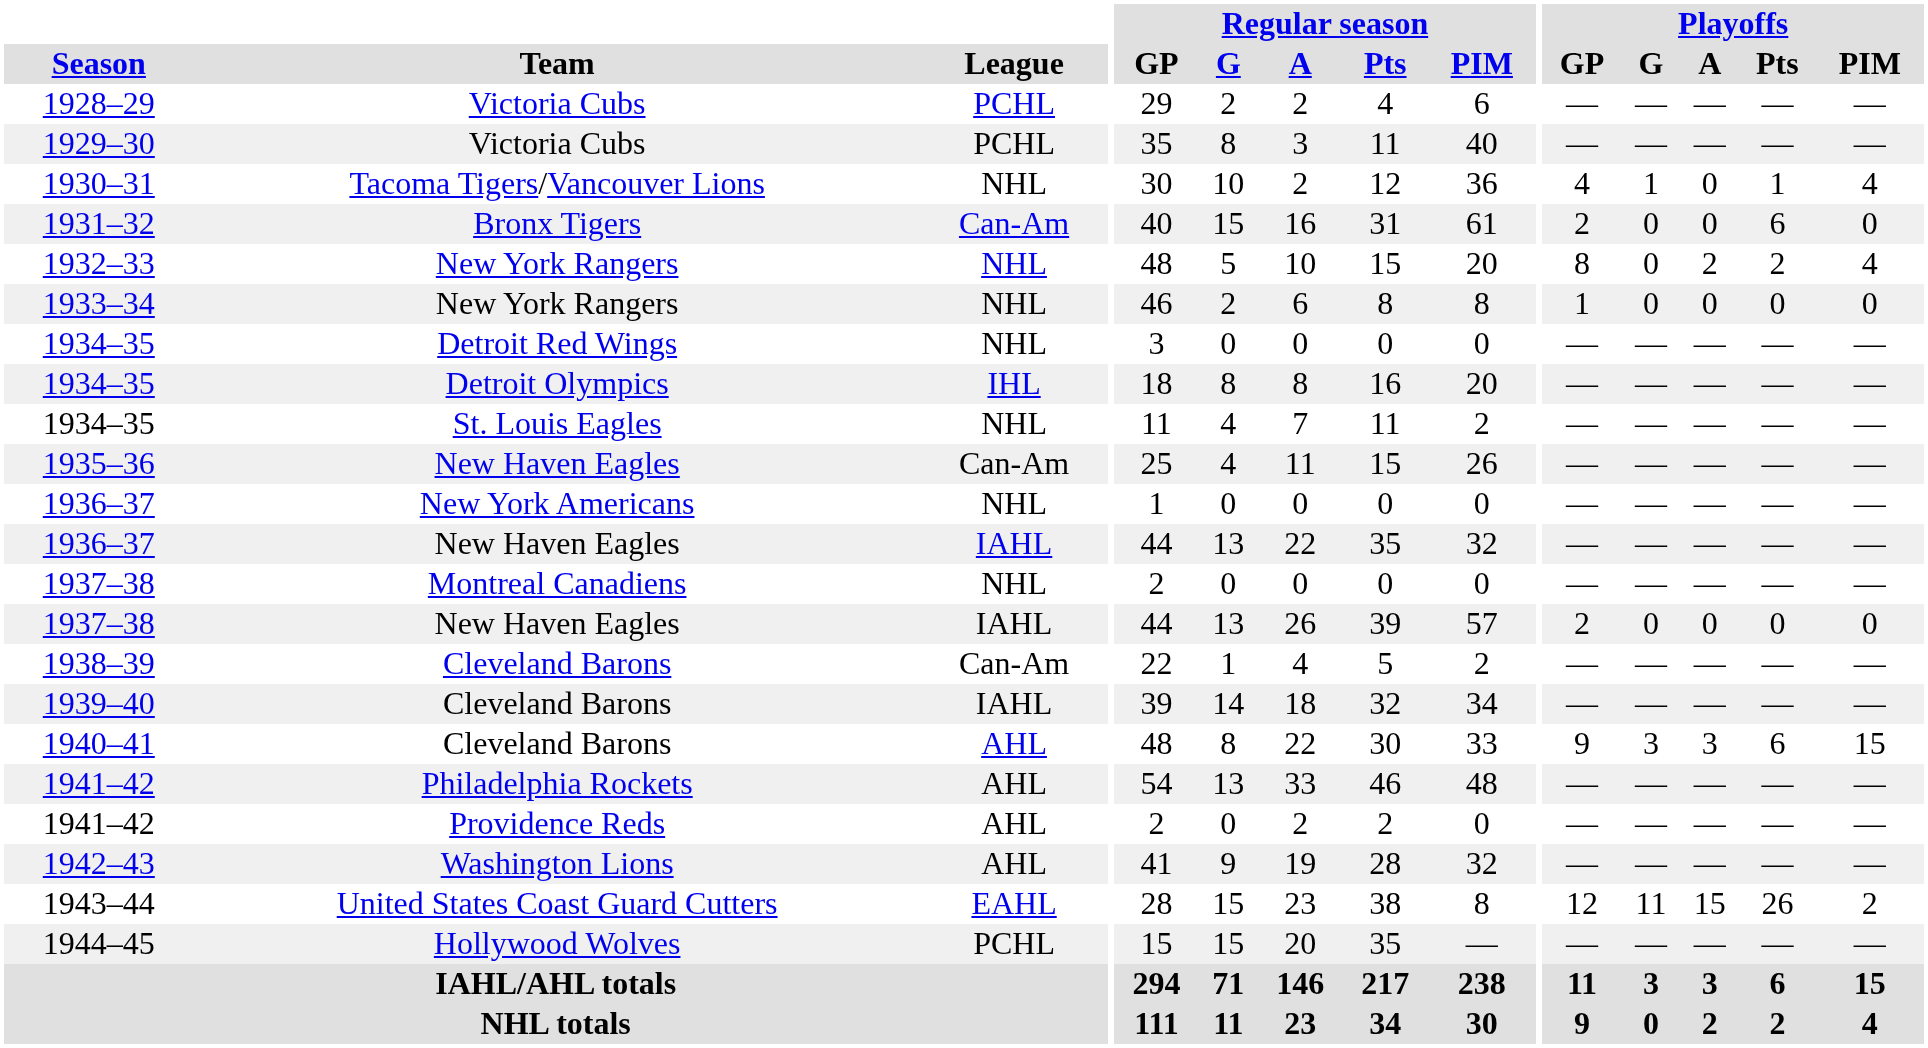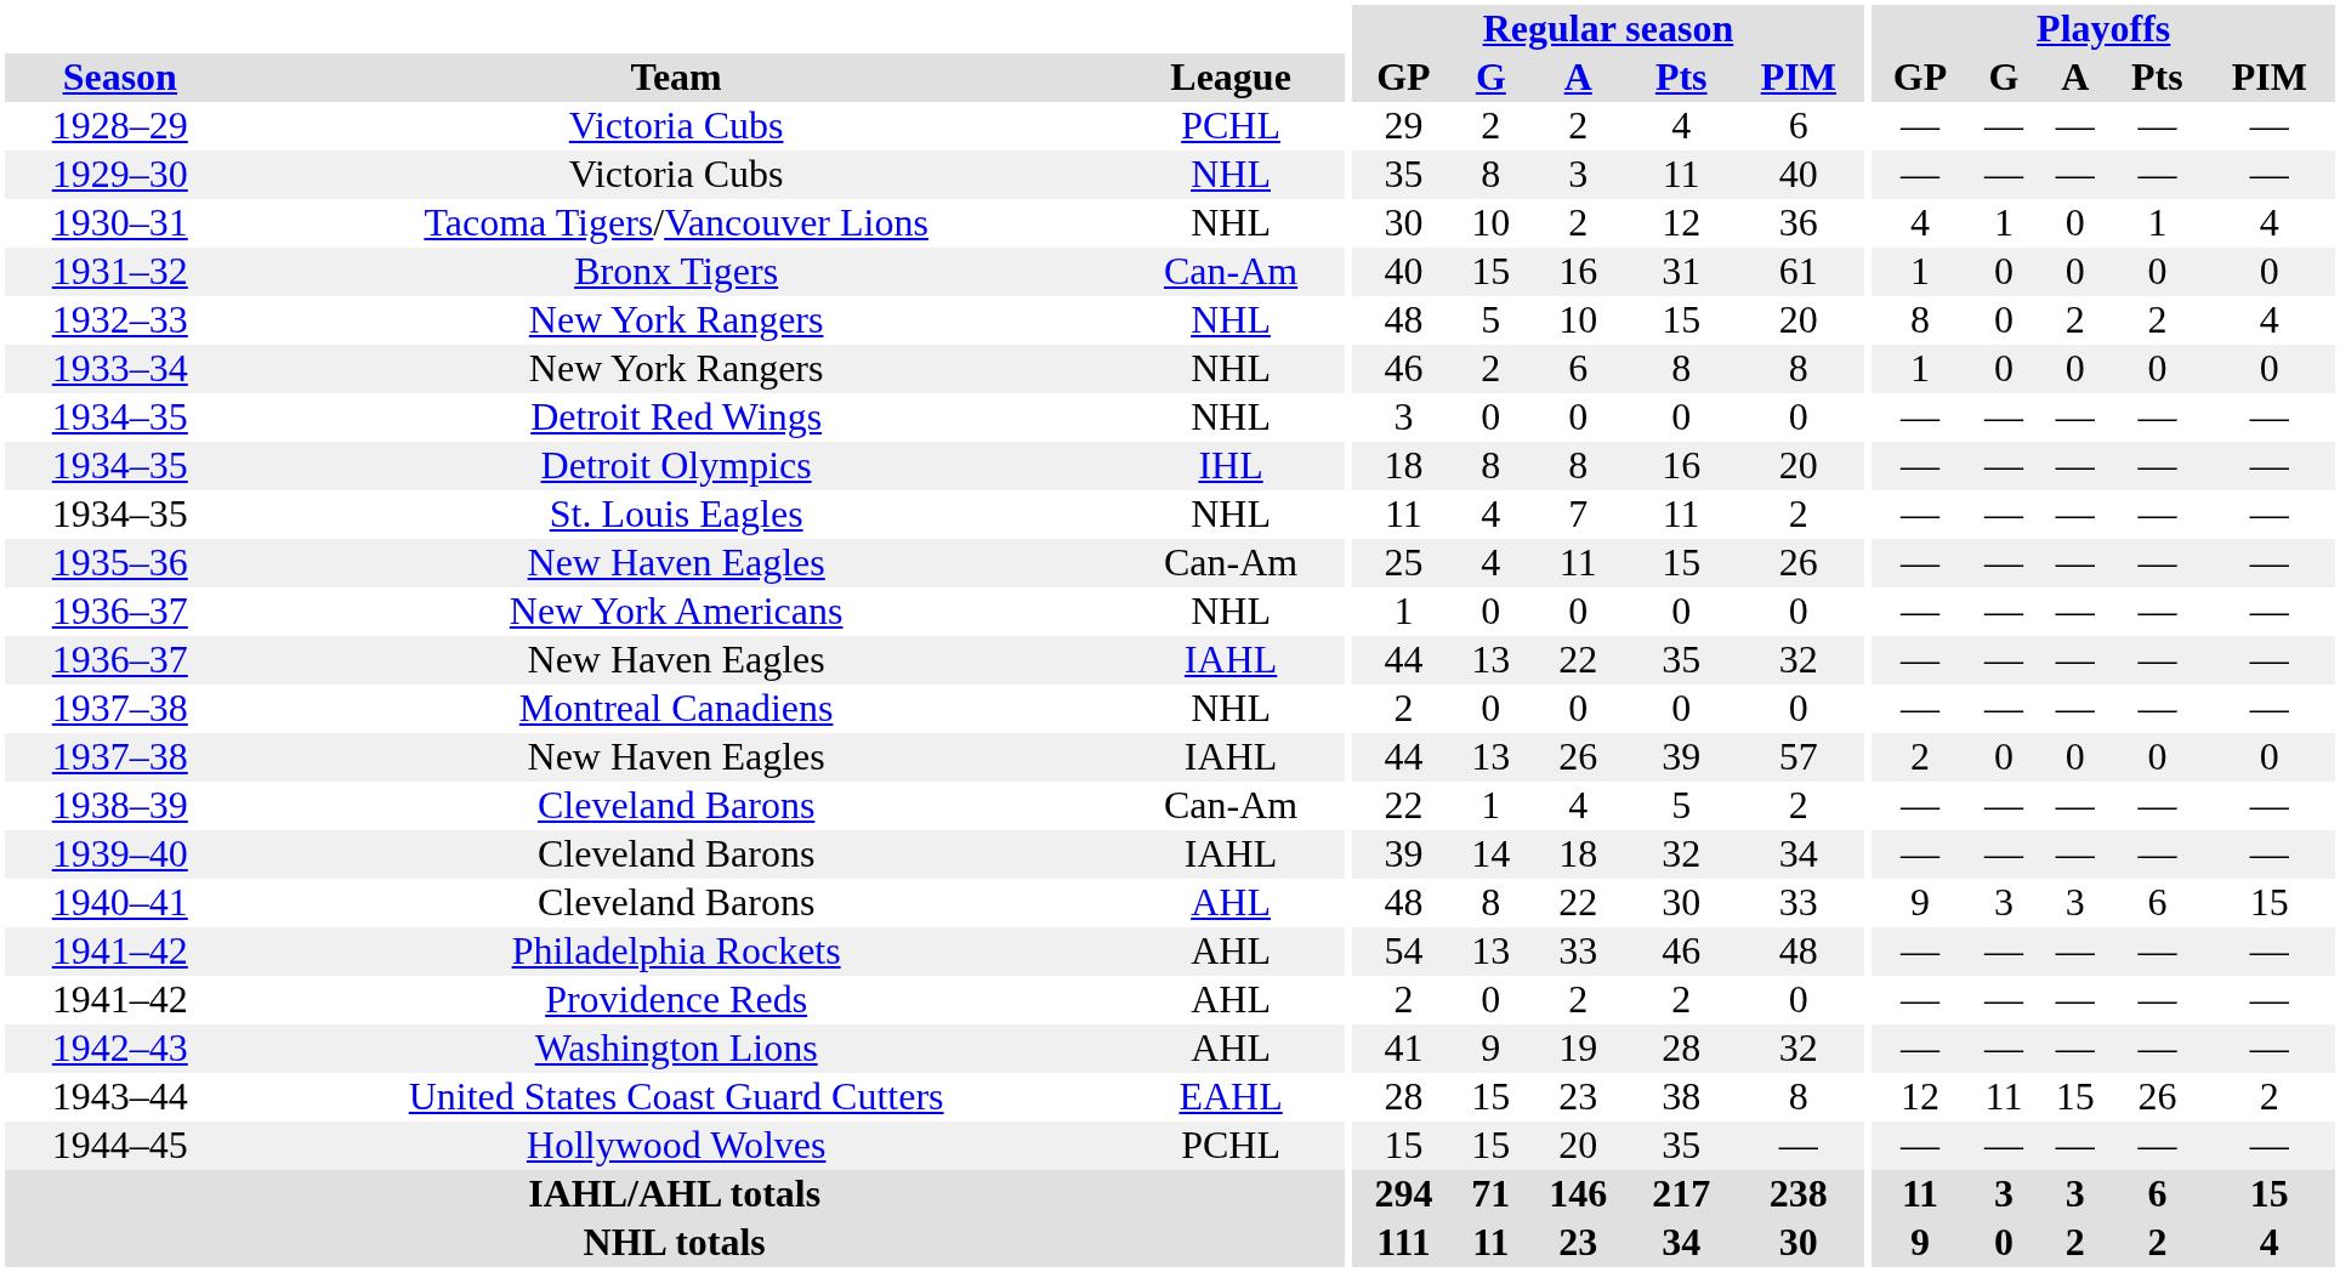1929–30 | League: PCHL -> NHL
1931–32 | Playoffs / GP: 2 -> 1
1931–32 | Playoffs / Pts: 6 -> 0
